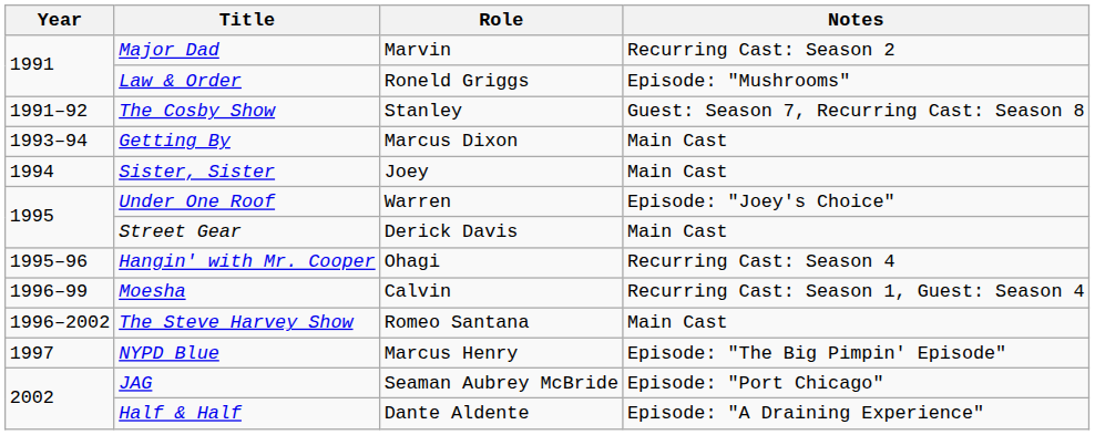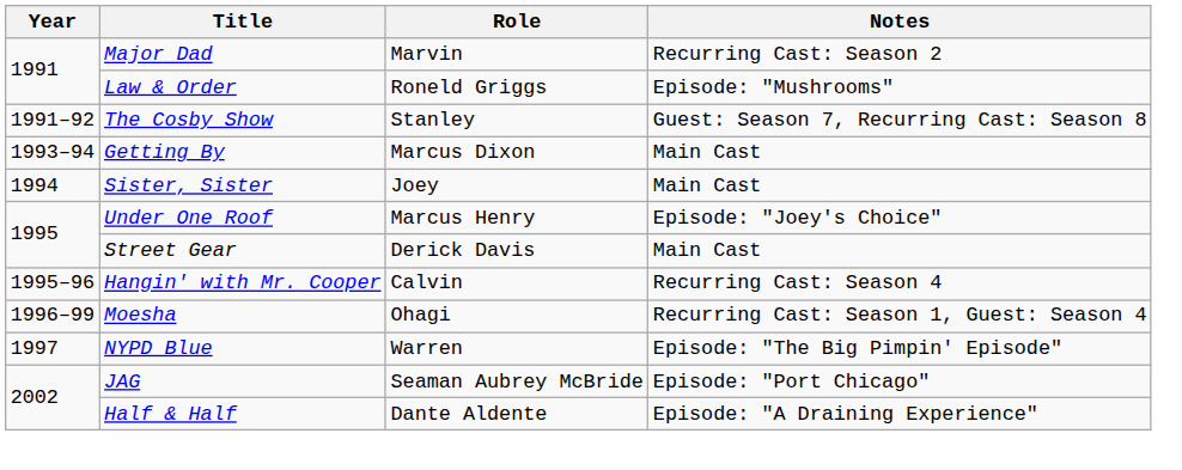Under One Roof | Role: Warren -> Marcus Henry
Hangin' with Mr. Cooper | Role: Ohagi -> Calvin
Moesha | Role: Calvin -> Ohagi
- row: 1996–2002 | The Steve Harvey Show | Romeo Santana | Main Cast
NYPD Blue | Role: Marcus Henry -> Warren
